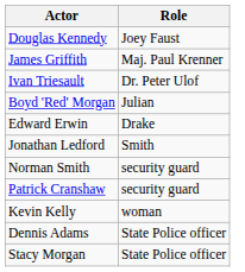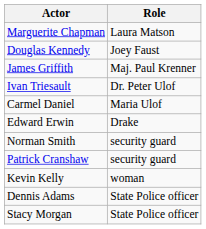+ row: Marguerite Chapman | Laura Matson
- row: Boyd 'Red' Morgan | Julian
+ row: Carmel Daniel | Maria Ulof
- row: Jonathan Ledford | Smith
